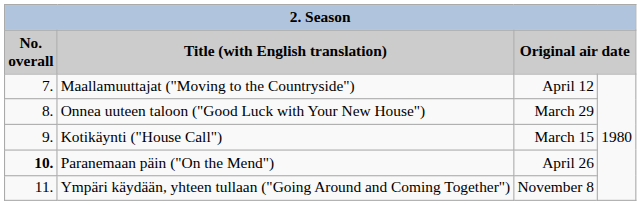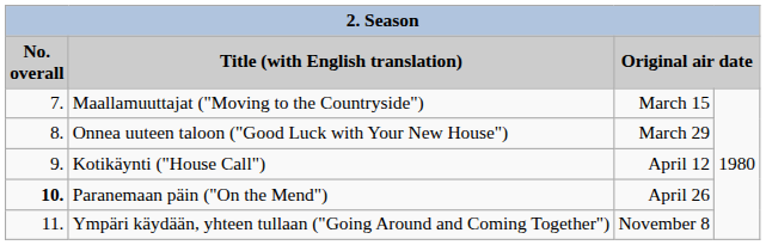Maallamuuttajat ("Moving to the Countryside") | column 3: April 12 -> March 15
Kotikäynti ("House Call") | column 3: March 15 -> April 12
